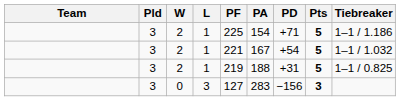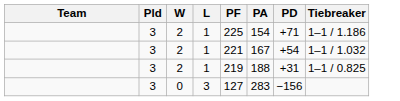- column: Pts | 5 | 5 | 5 | 3
